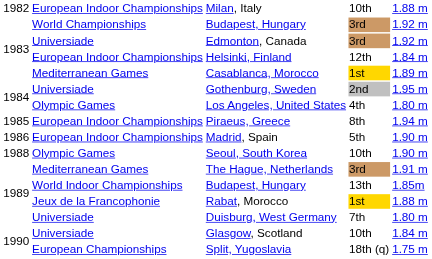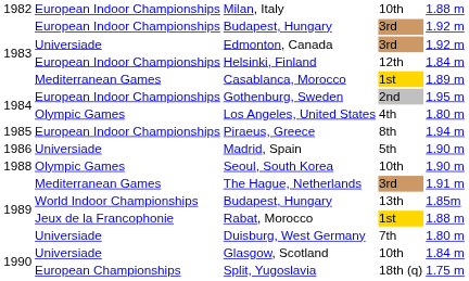Budapest, Hungary / 3rd | column 2: World Championships -> European Indoor Championships
Gothenburg, Sweden | column 2: Universiade -> European Indoor Championships
Madrid, Spain | column 2: European Indoor Championships -> Universiade
